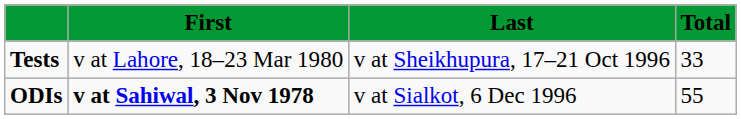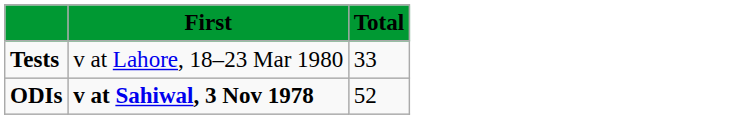- column: Last | v at Sheikhupura, 17–21 Oct 1996 | v at Sialkot, 6 Dec 1996
ODIs | Total: 55 -> 52
